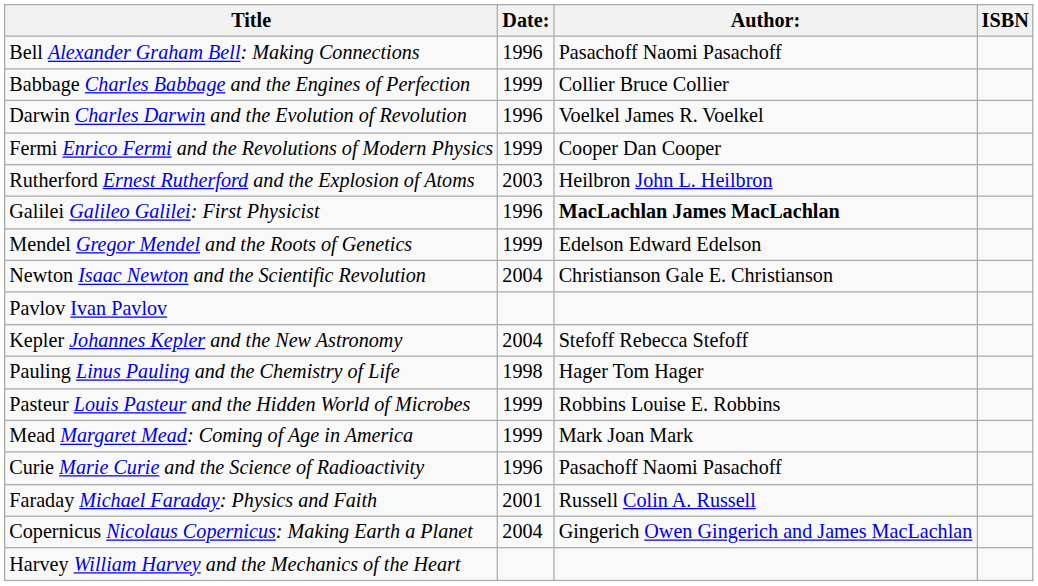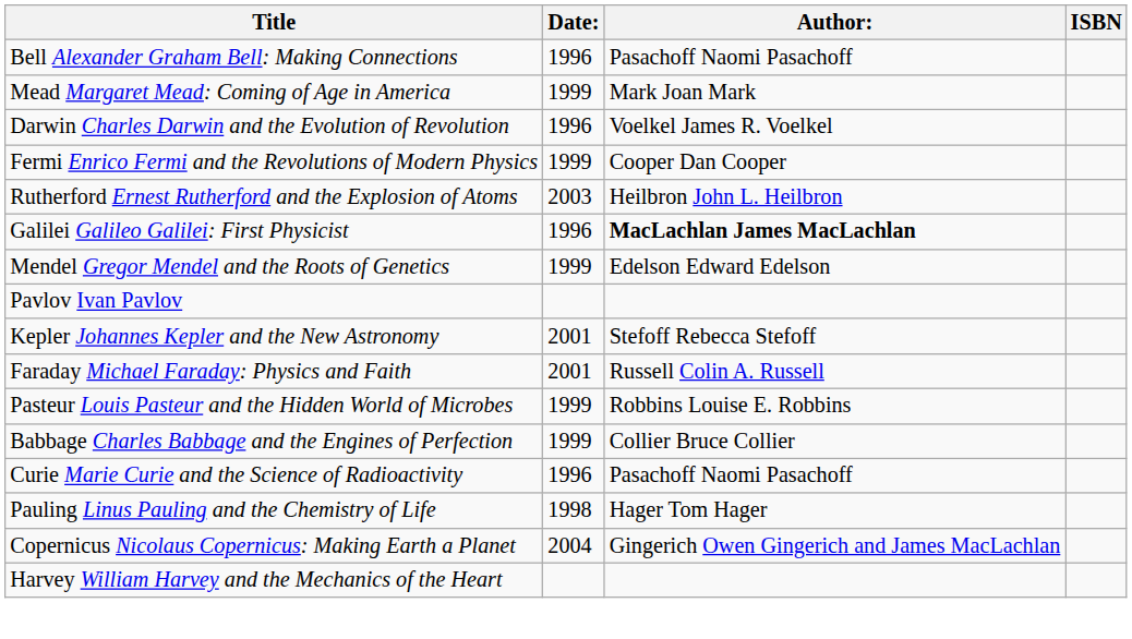rows swapped: Babbage Charles Babbage and the Engines of Perfection <-> Mead Margaret Mead: Coming of Age in America
- row: Newton Isaac Newton and the Scientific Revolution | 2004 | Christianson Gale E. Christianson
Kepler Johannes Kepler and the New Astronomy | Date:: 2004 -> 2001
rows swapped: Pauling Linus Pauling and the Chemistry of Life <-> Faraday Michael Faraday: Physics and Faith
